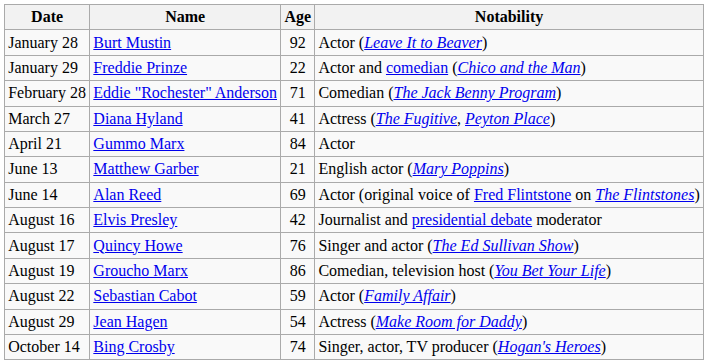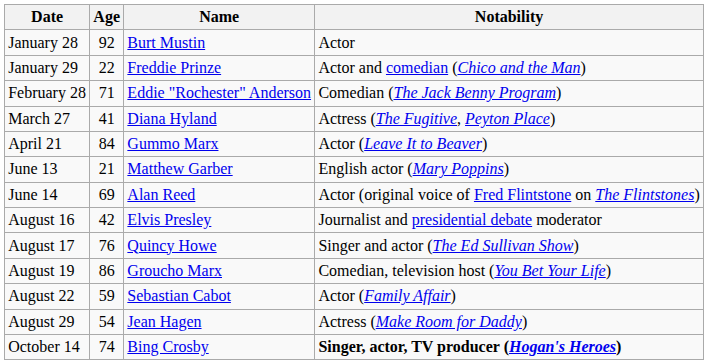columns swapped: Name <-> Age
January 28 | Notability: Actor (Leave It to Beaver) -> Actor
April 21 | Notability: Actor -> Actor (Leave It to Beaver)
October 14 | Notability: normal -> bold
